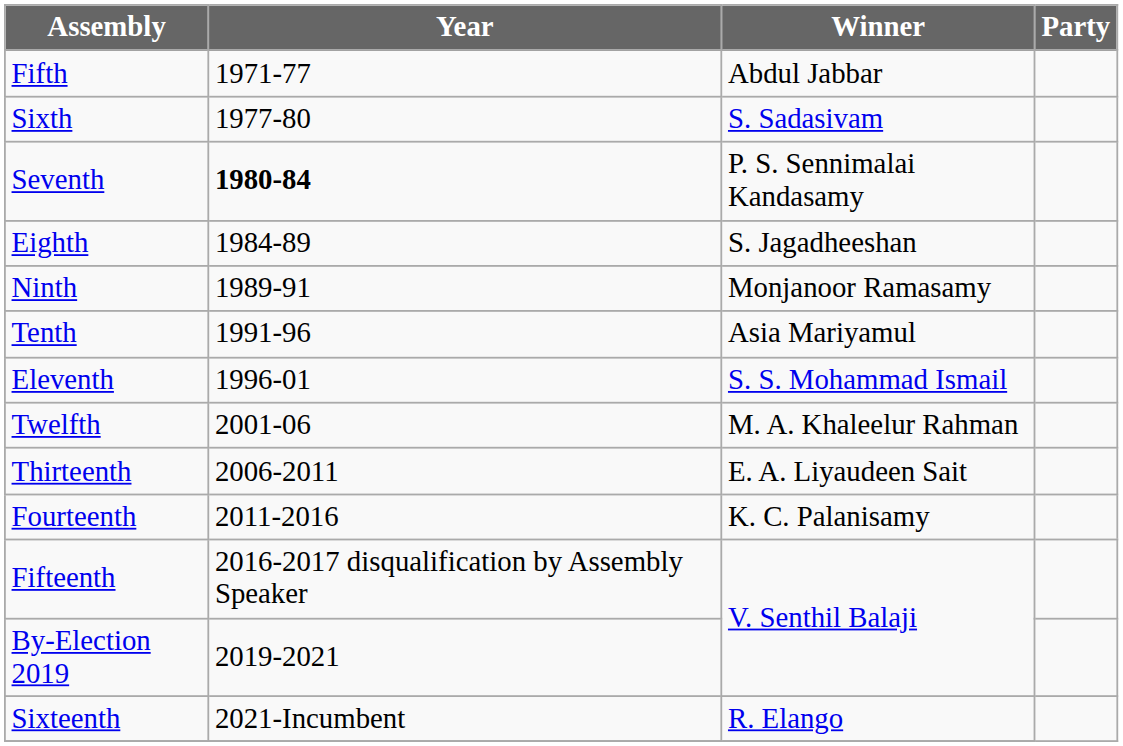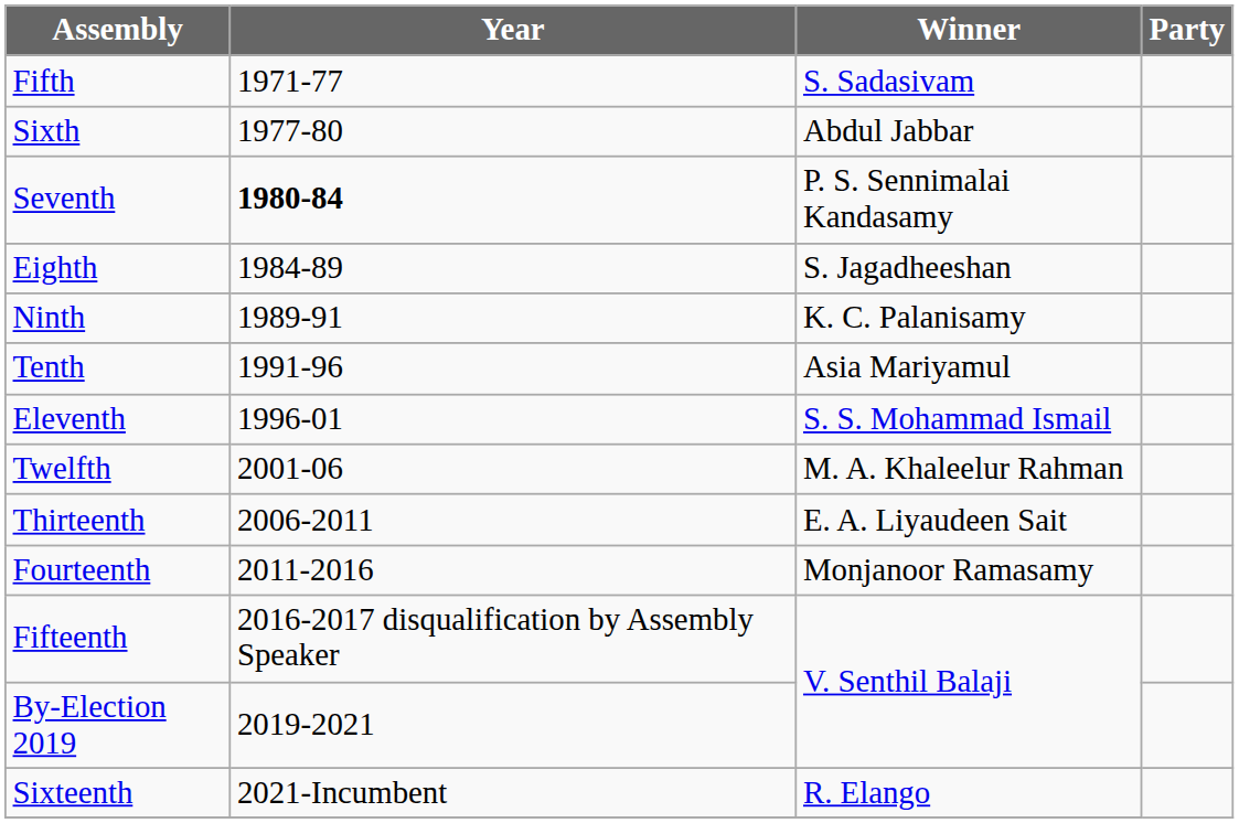Fifth | Winner: Abdul Jabbar -> S. Sadasivam
Sixth | Winner: S. Sadasivam -> Abdul Jabbar
Ninth | Winner: Monjanoor Ramasamy -> K. C. Palanisamy
Fourteenth | Winner: K. C. Palanisamy -> Monjanoor Ramasamy
